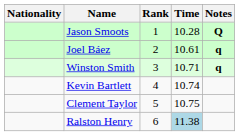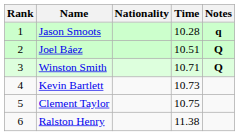columns swapped: Rank <-> Nationality
Jason Smoots | Notes: Q -> q
Joel Báez | Time: 10.61 -> 10.51
Joel Báez | Notes: q -> Q
Winston Smith | Notes: q -> Q
Kevin Bartlett | Time: 10.74 -> 10.73
Ralston Henry | Time: lightblue background -> no background
